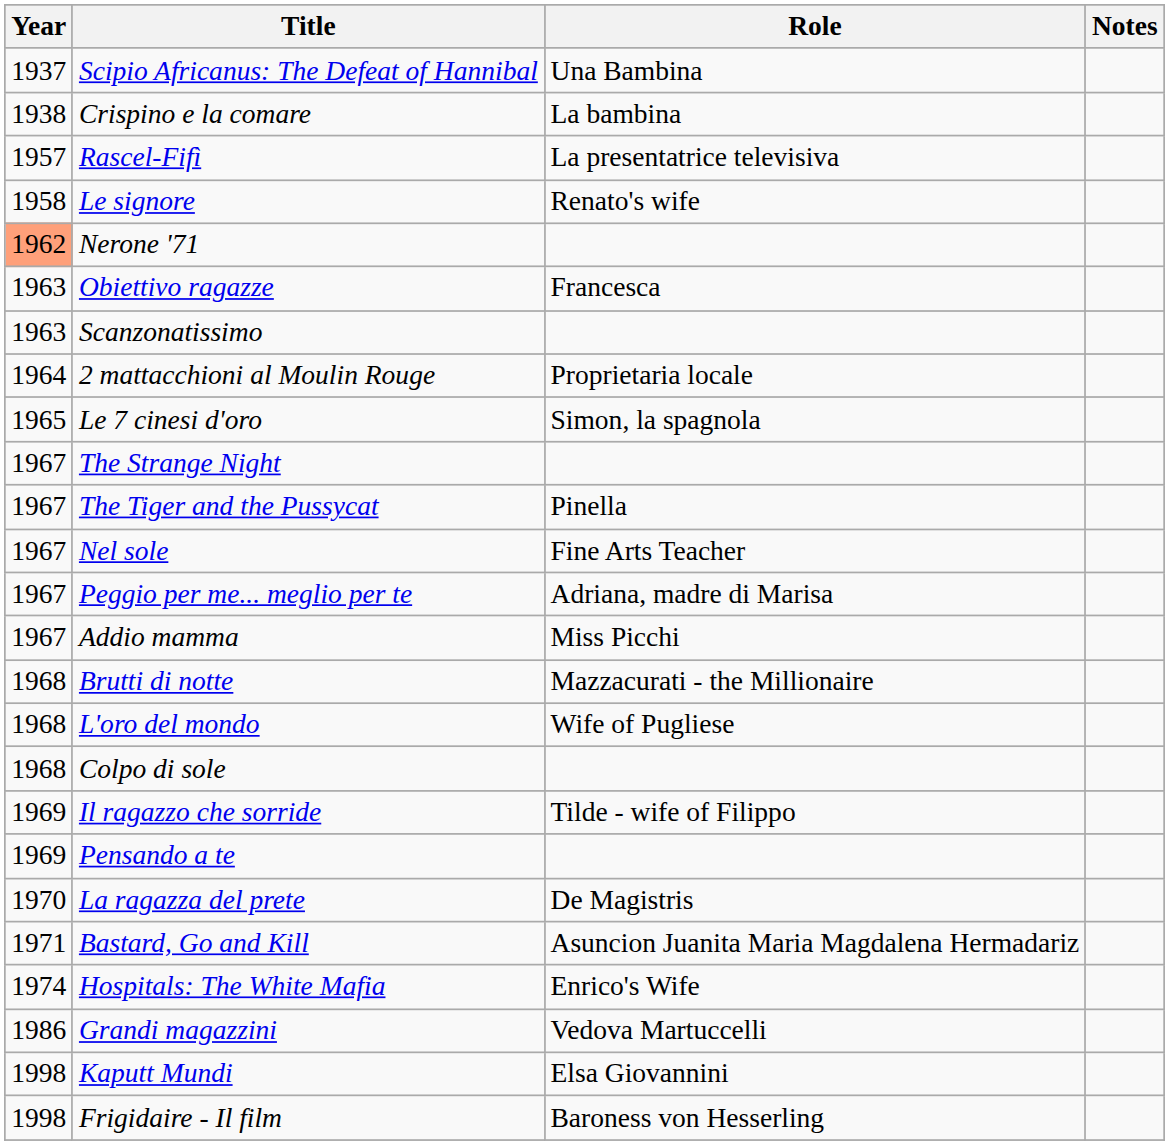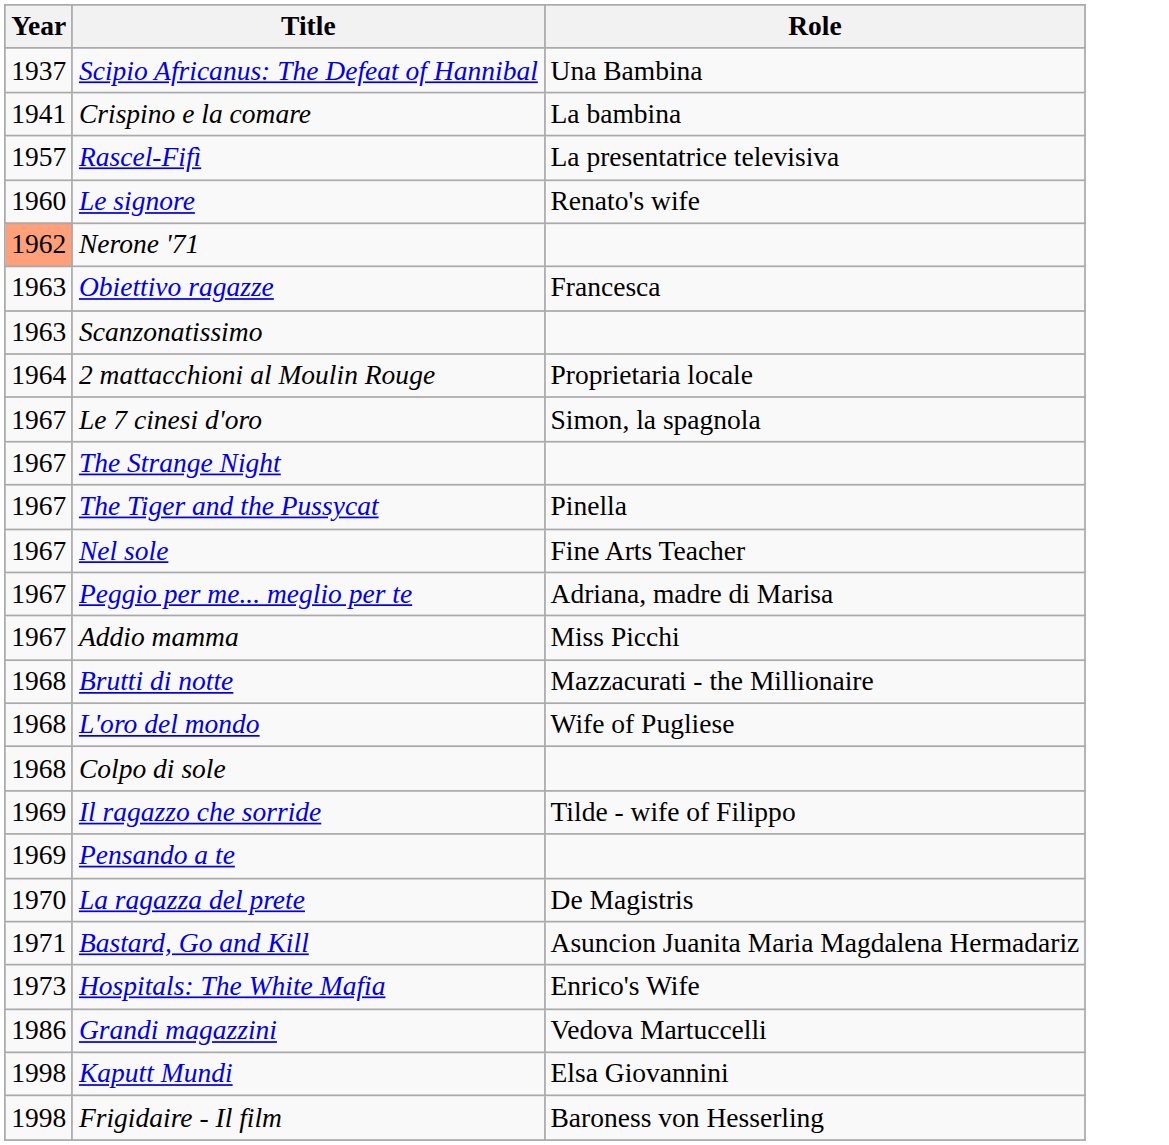- column: Notes
Crispino e la comare | Year: 1938 -> 1941
Le signore | Year: 1958 -> 1960
Le 7 cinesi d'oro | Year: 1965 -> 1967
Hospitals: The White Mafia | Year: 1974 -> 1973
